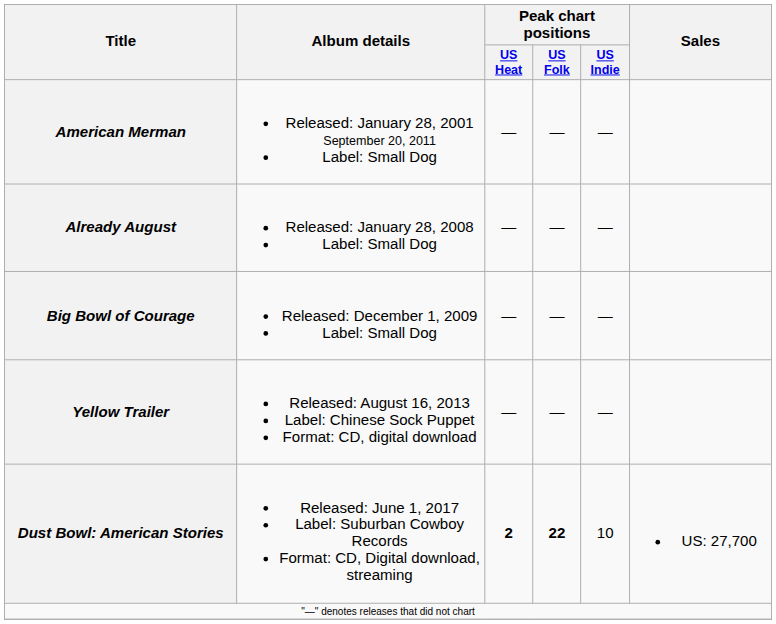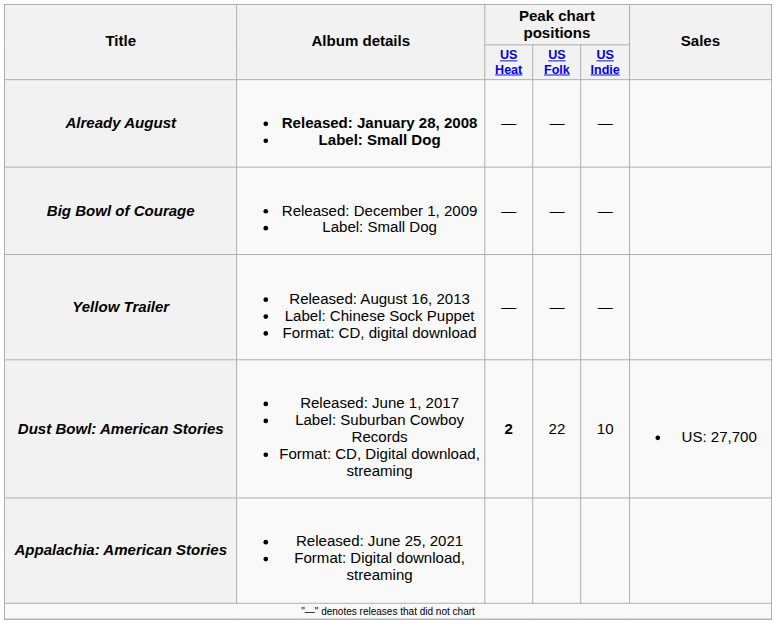- row: American Merman | Released: January 28, 2001 September 20, 2011 Label: Small Dog | — | — | —
Already August | Album details: normal -> bold
Dust Bowl: American Stories | Peak chart positions / US Folk: bold -> normal
+ row: Appalachia: American Stories | Released: June 25, 2021 Format: Digital download, streaming
